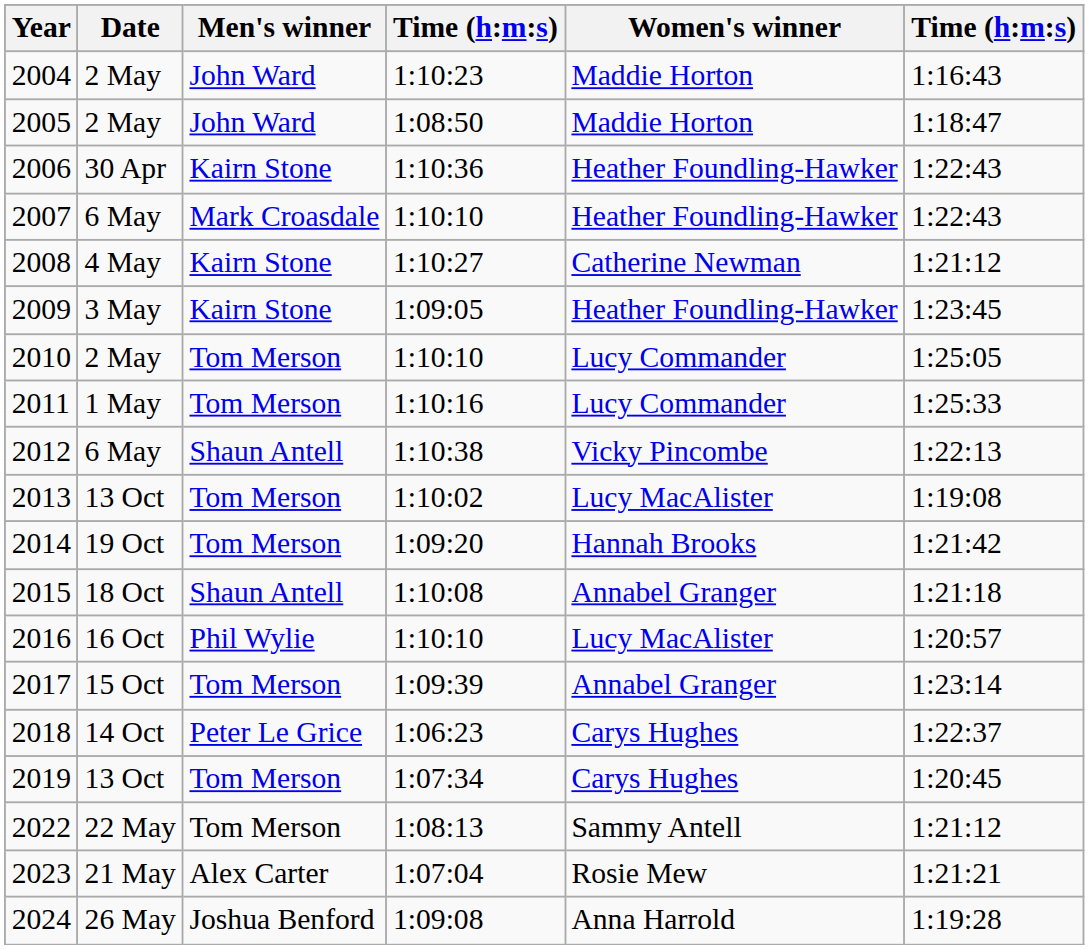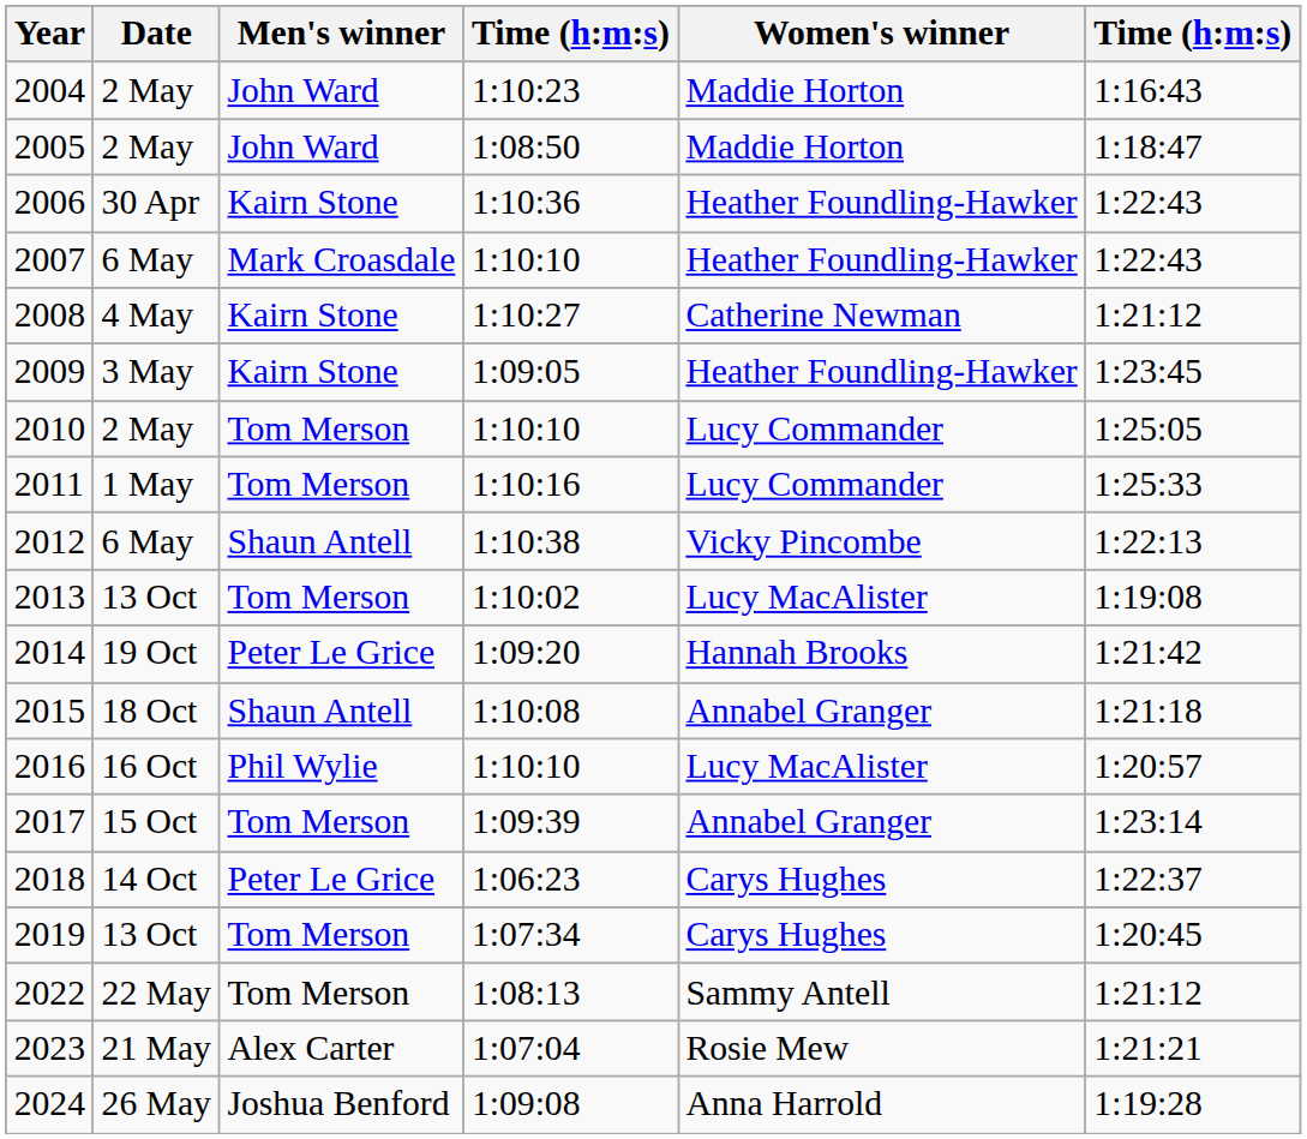2014 | Men's winner: Tom Merson -> Peter Le Grice
